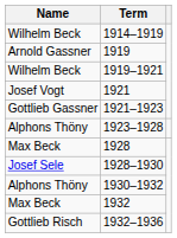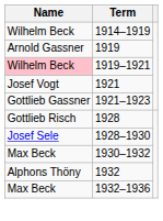1919–1921 | Name: no background -> pink background
- row: Alphons Thöny | 1923–1928
1928 | Name: Max Beck -> Gottlieb Risch
1930–1932 | Name: Alphons Thöny -> Max Beck
1932 | Name: Max Beck -> Alphons Thöny
1932–1936 | Name: Gottlieb Risch -> Max Beck
